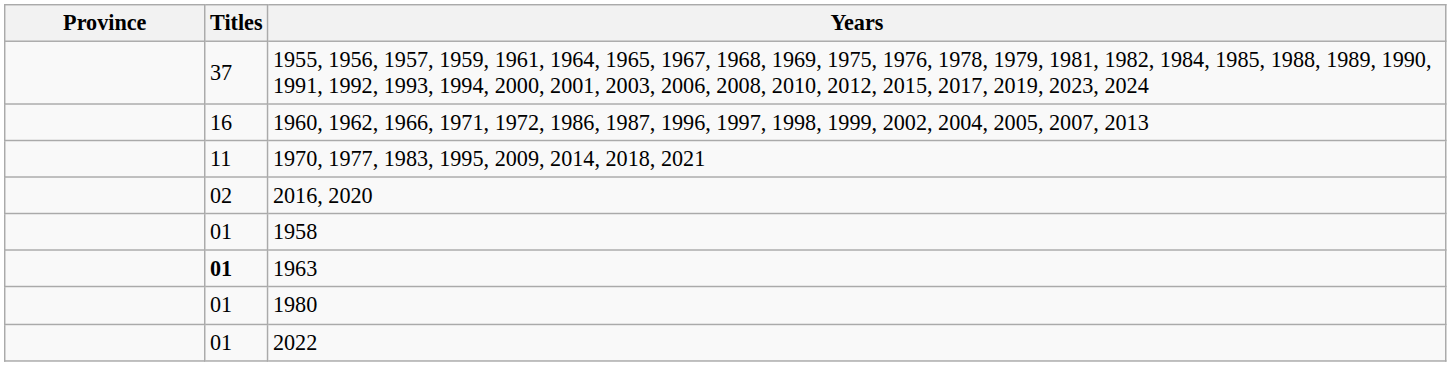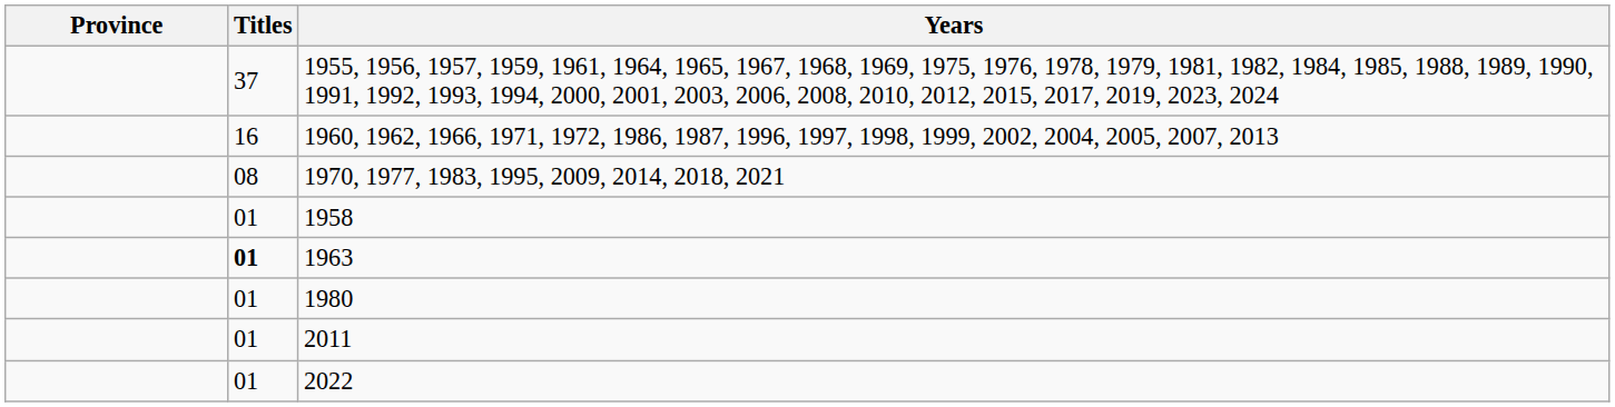1970, 1977, 1983, 1995, 2009, 2014, 2018, 2021 | Titles: 11 -> 08
- row: 02 | 2016, 2020
+ row: 01 | 2011
